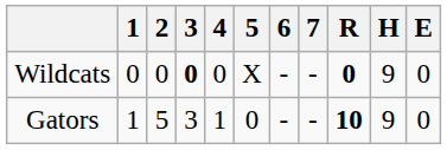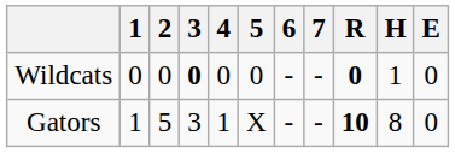Wildcats | 5: X -> 0
Wildcats | H: 9 -> 1
Gators | 5: 0 -> X
Gators | H: 9 -> 8
